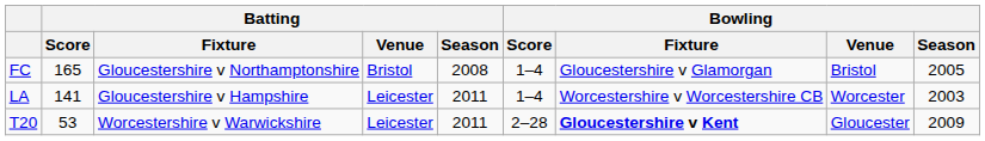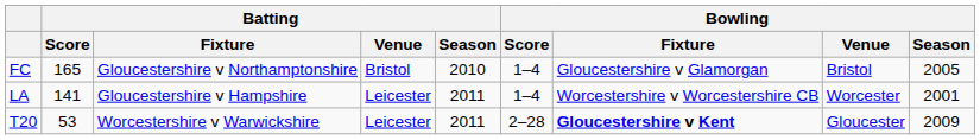FC | Batting / Season: 2008 -> 2010
LA | Bowling / Season: 2003 -> 2001
